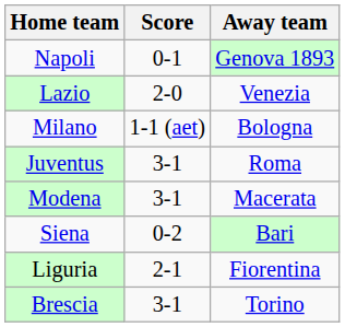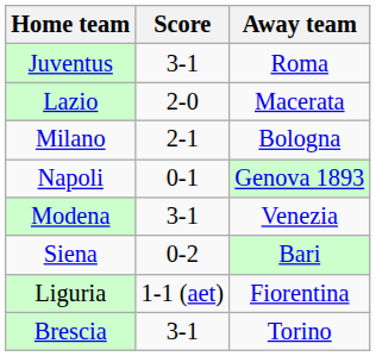rows swapped: Juventus <-> Napoli
Lazio | Away team: Venezia -> Macerata
Milano | Score: 1-1 (aet) -> 2-1
Modena | Away team: Macerata -> Venezia
Liguria | Score: 2-1 -> 1-1 (aet)
